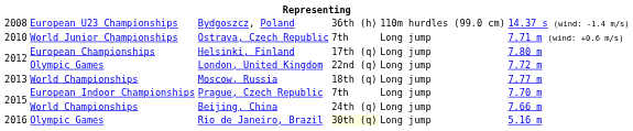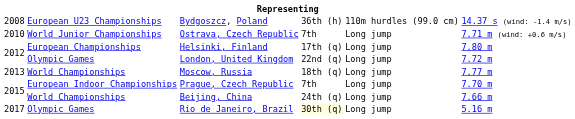Rio de Janeiro, Brazil | column 1: 2016 -> 2017
